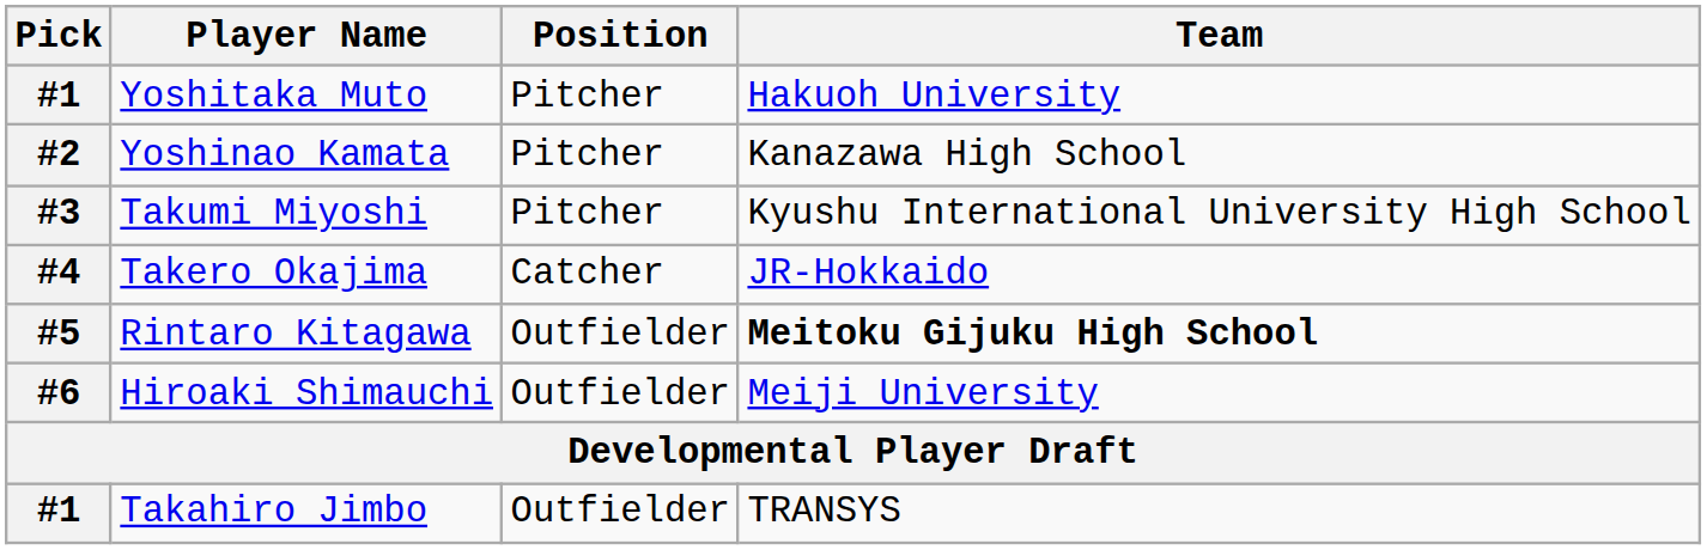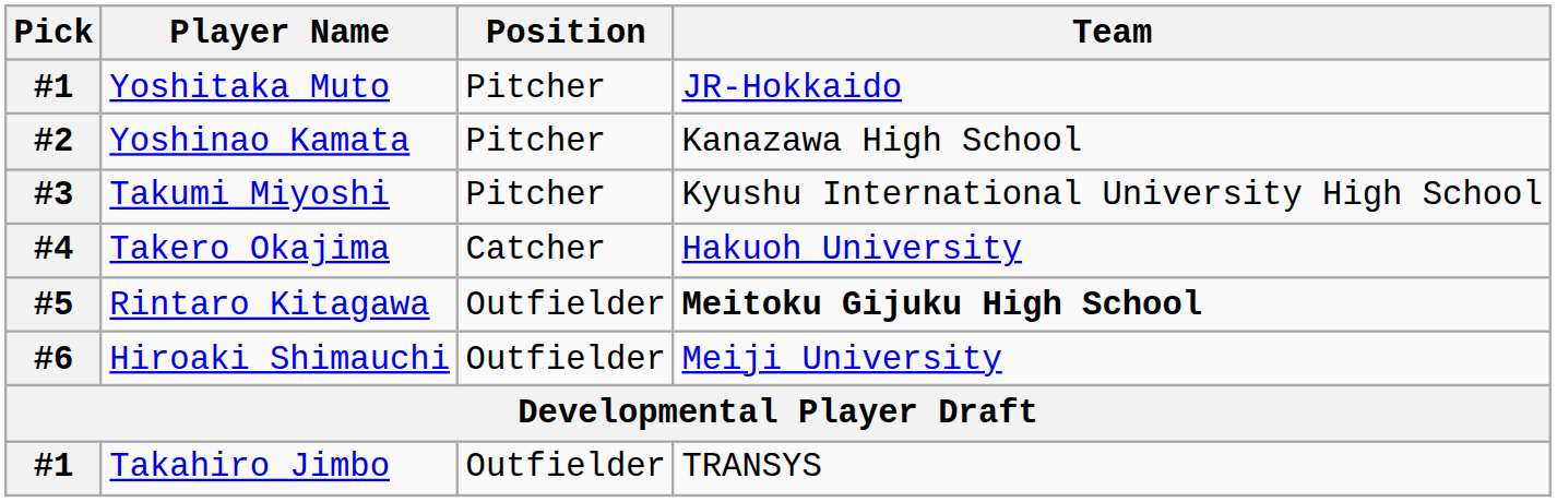Yoshitaka Muto | Team: Hakuoh University -> JR-Hokkaido
Takero Okajima | Team: JR-Hokkaido -> Hakuoh University
